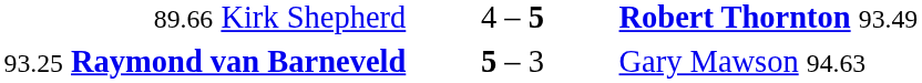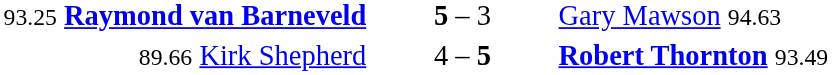rows swapped: 93.25 Raymond van Barneveld <-> 89.66 Kirk Shepherd
